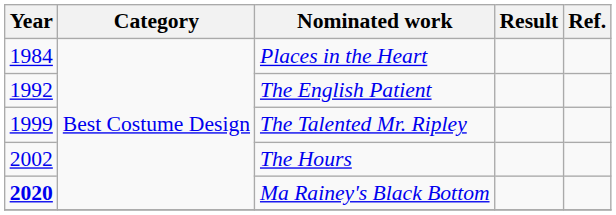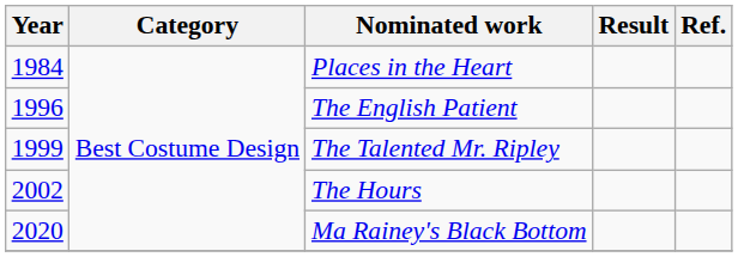The English Patient | Year: 1992 -> 1996
Ma Rainey's Black Bottom | Year: bold -> normal
